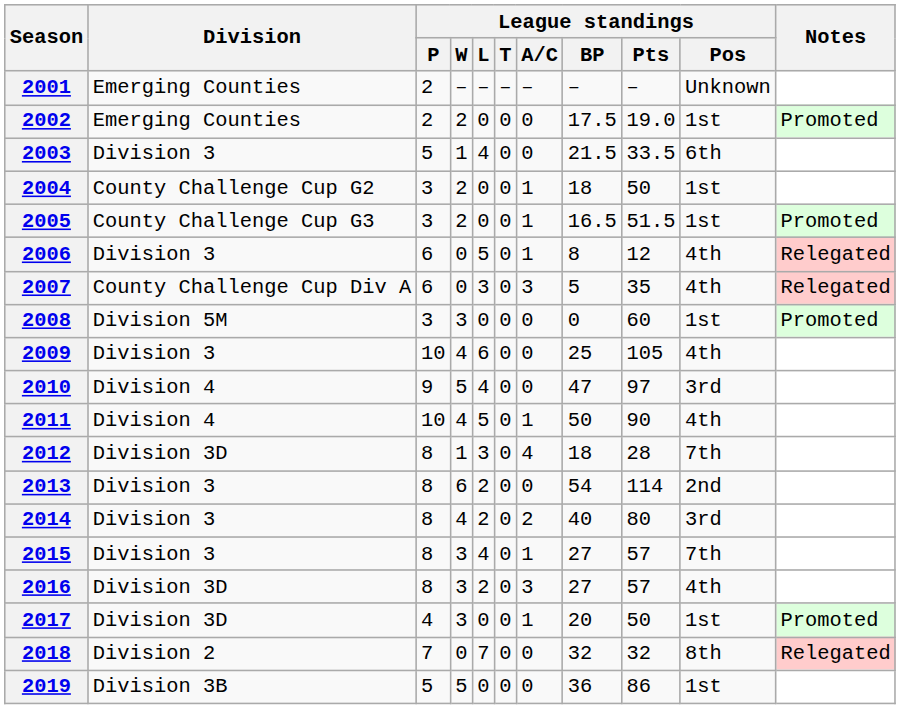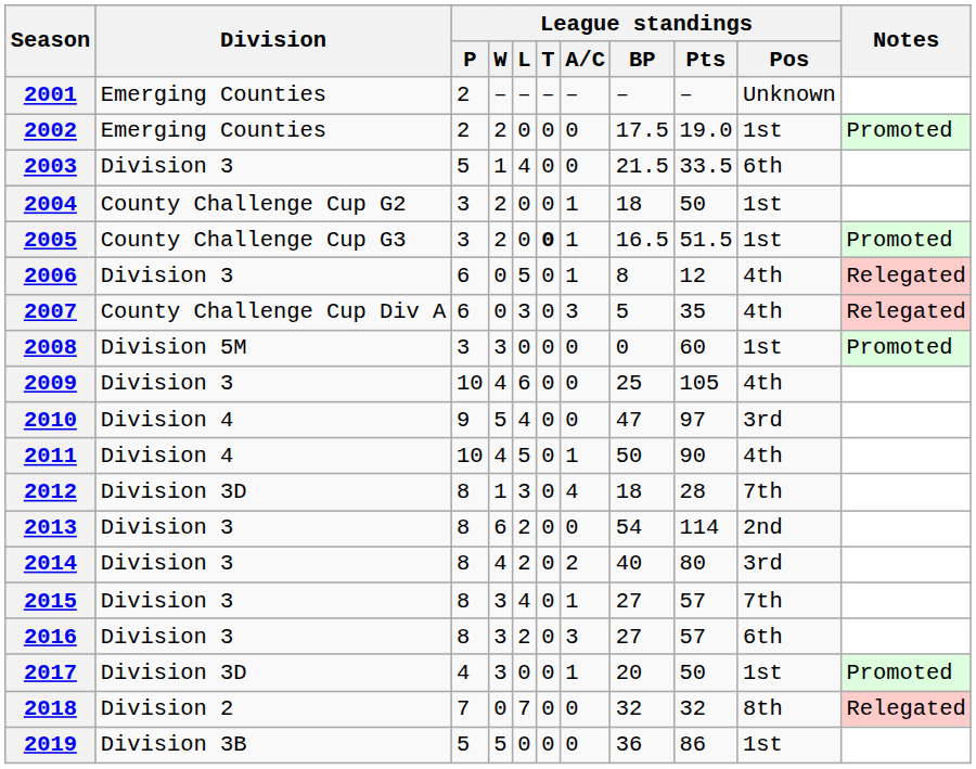2005 | League standings / T: normal -> bold
2016 | Division: Division 3D -> Division 3
2016 | League standings / Pos: 4th -> 6th
